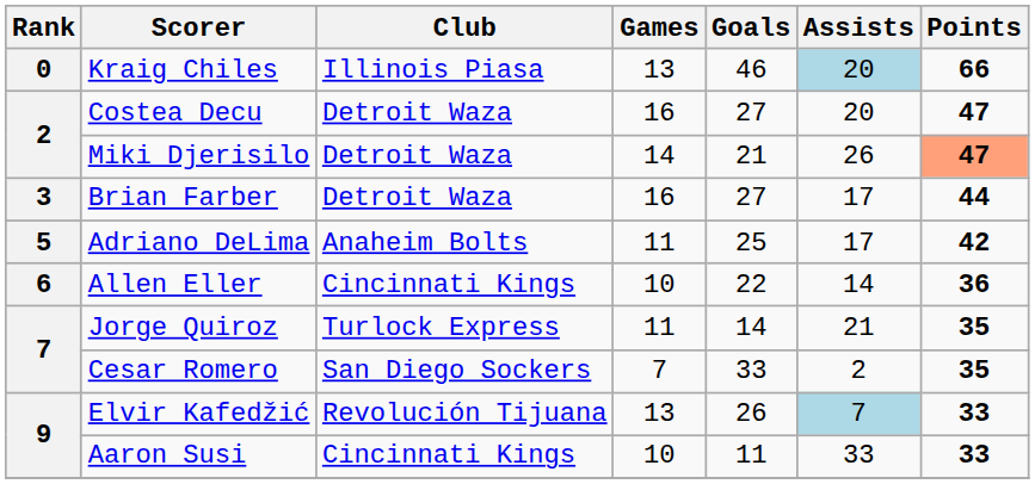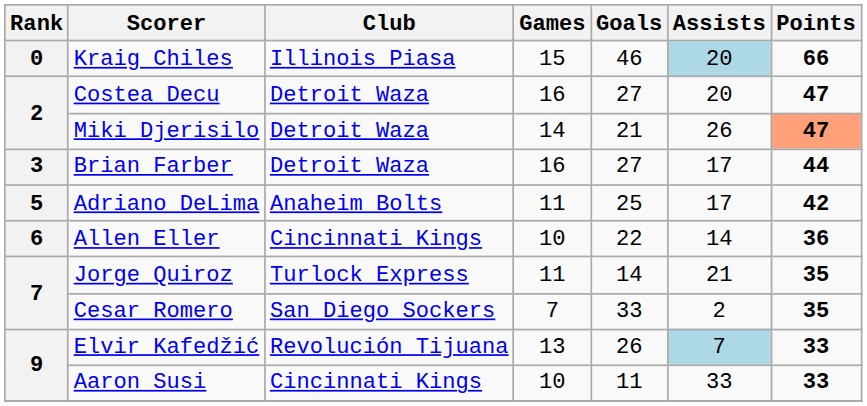Kraig Chiles | Games: 13 -> 15
